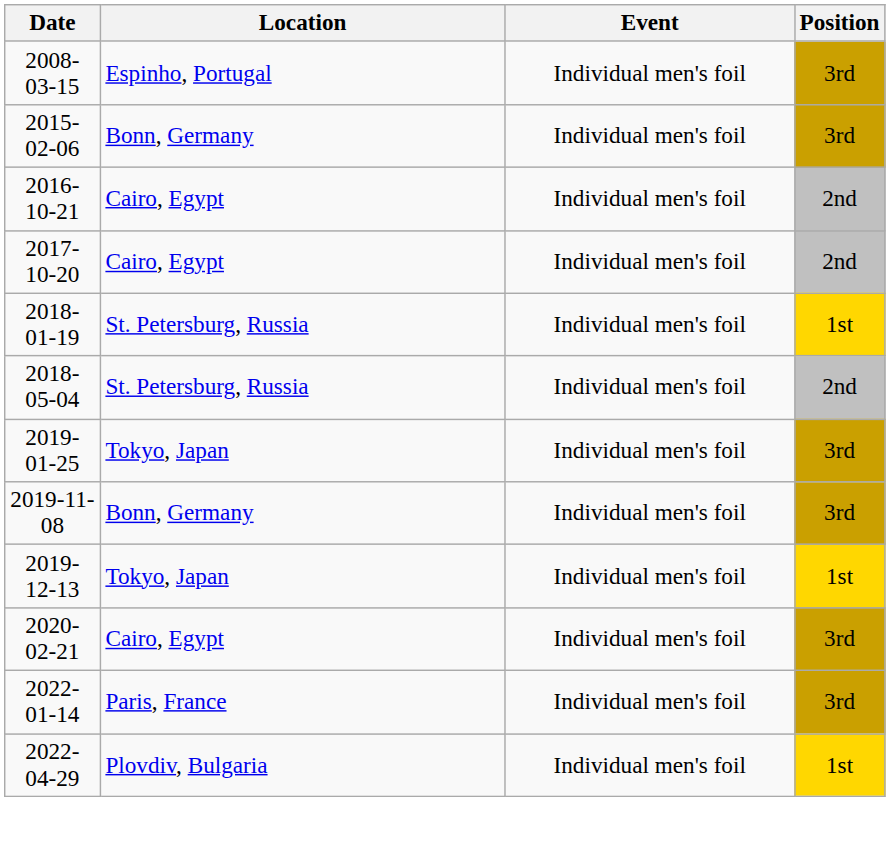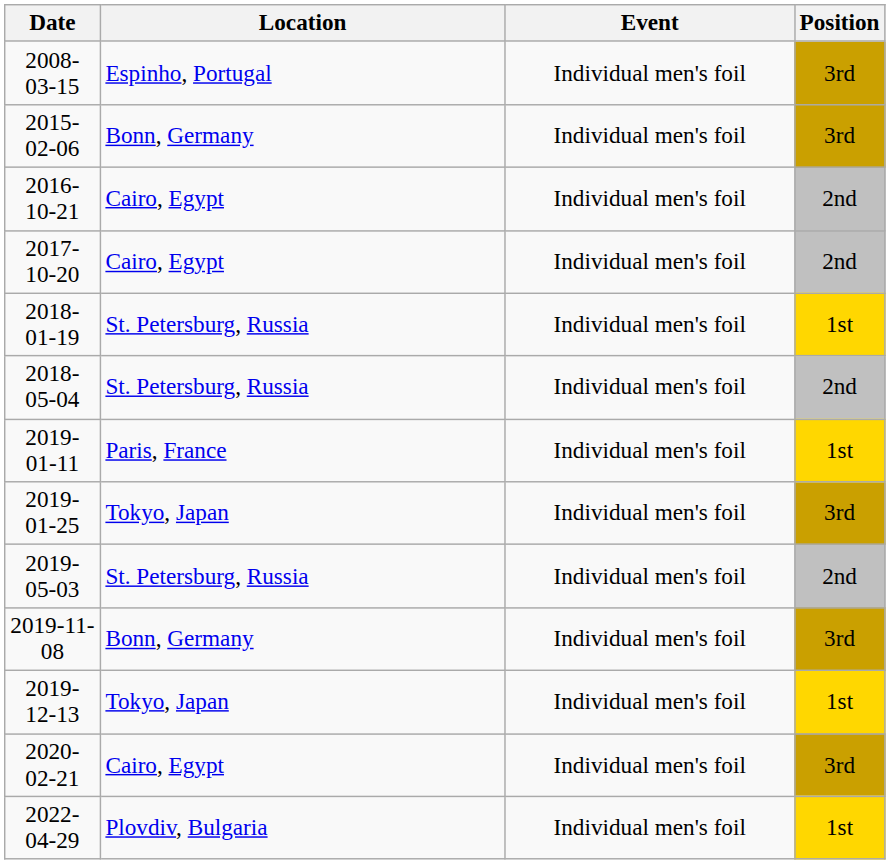+ row: 2019-01-11 | Paris, France | Individual men's foil | 1st
+ row: 2019-05-03 | St. Petersburg, Russia | Individual men's foil | 2nd
- row: 2022-01-14 | Paris, France | Individual men's foil | 3rd
